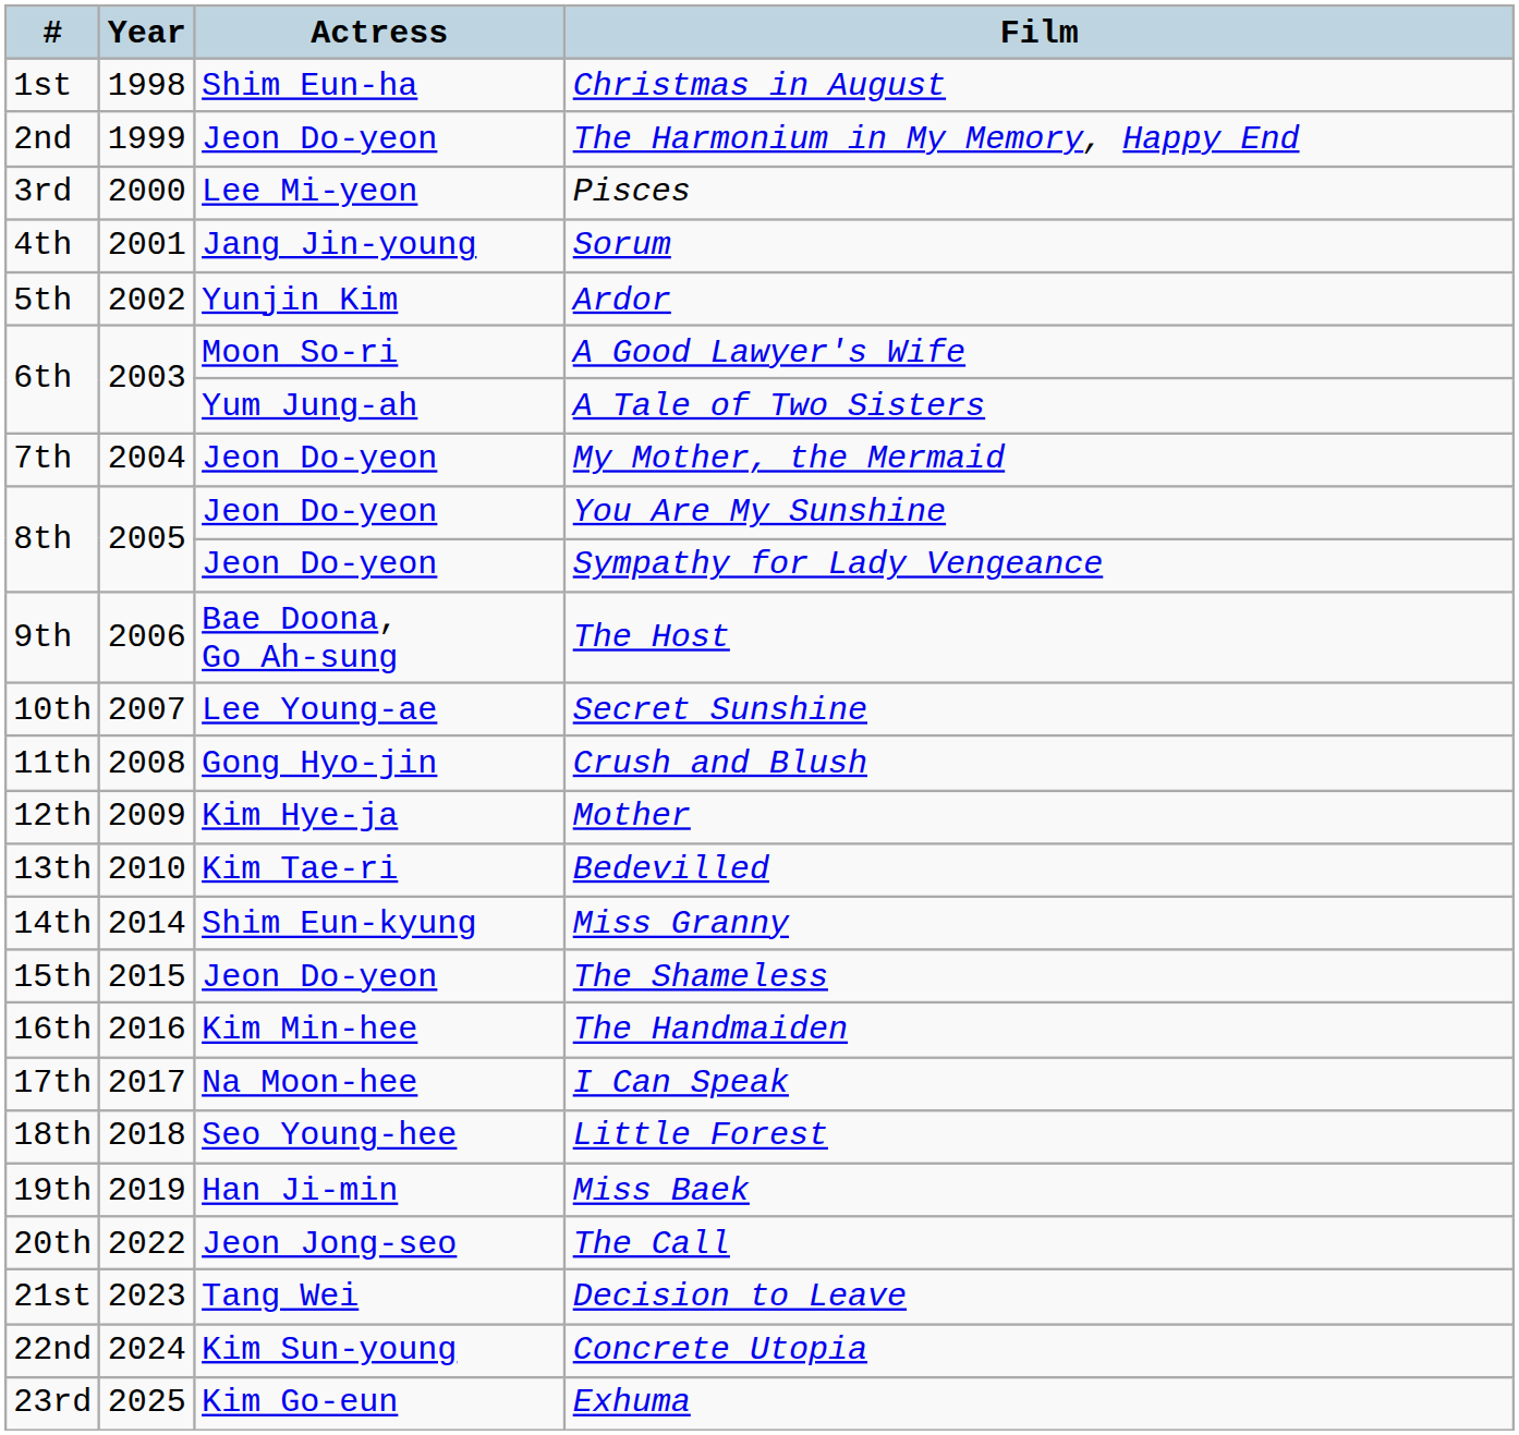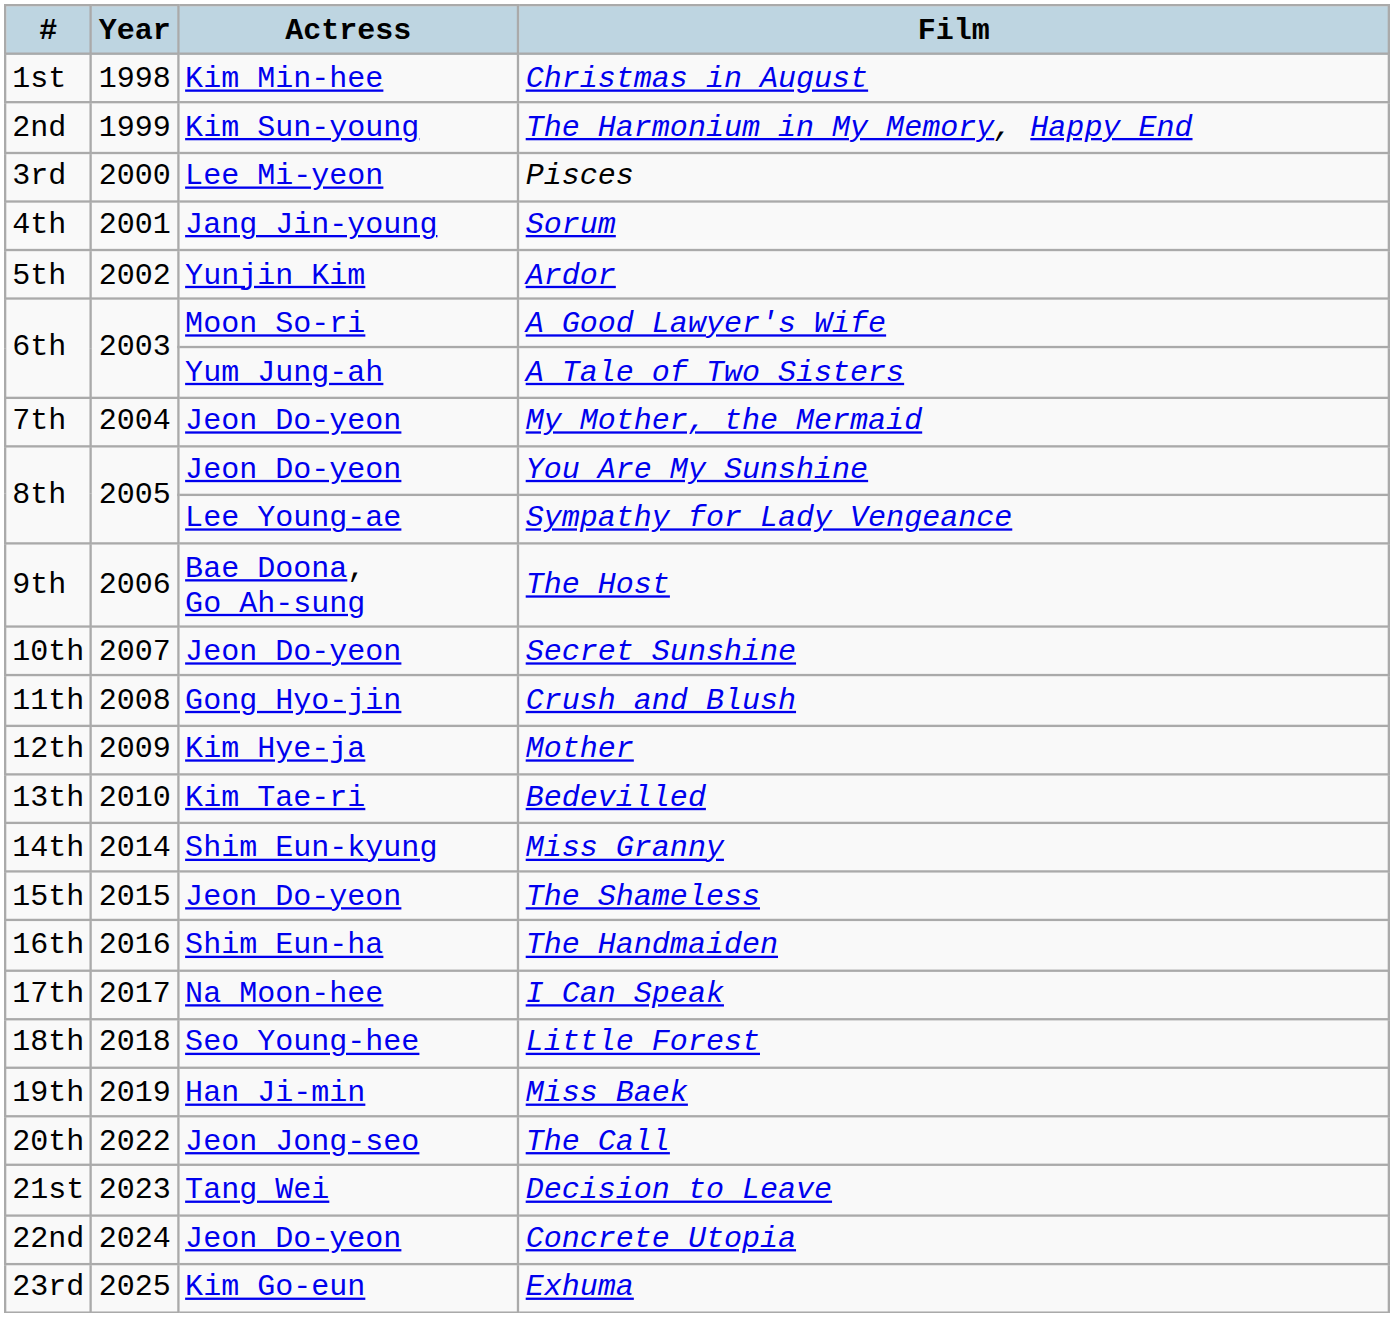Christmas in August | Actress: Shim Eun-ha -> Kim Min-hee
The Harmonium in My Memory, Happy End | Actress: Jeon Do-yeon -> Kim Sun-young
Sympathy for Lady Vengeance | Actress: Jeon Do-yeon -> Lee Young-ae
Secret Sunshine | Actress: Lee Young-ae -> Jeon Do-yeon
The Handmaiden | Actress: Kim Min-hee -> Shim Eun-ha
Concrete Utopia | Actress: Kim Sun-young -> Jeon Do-yeon
